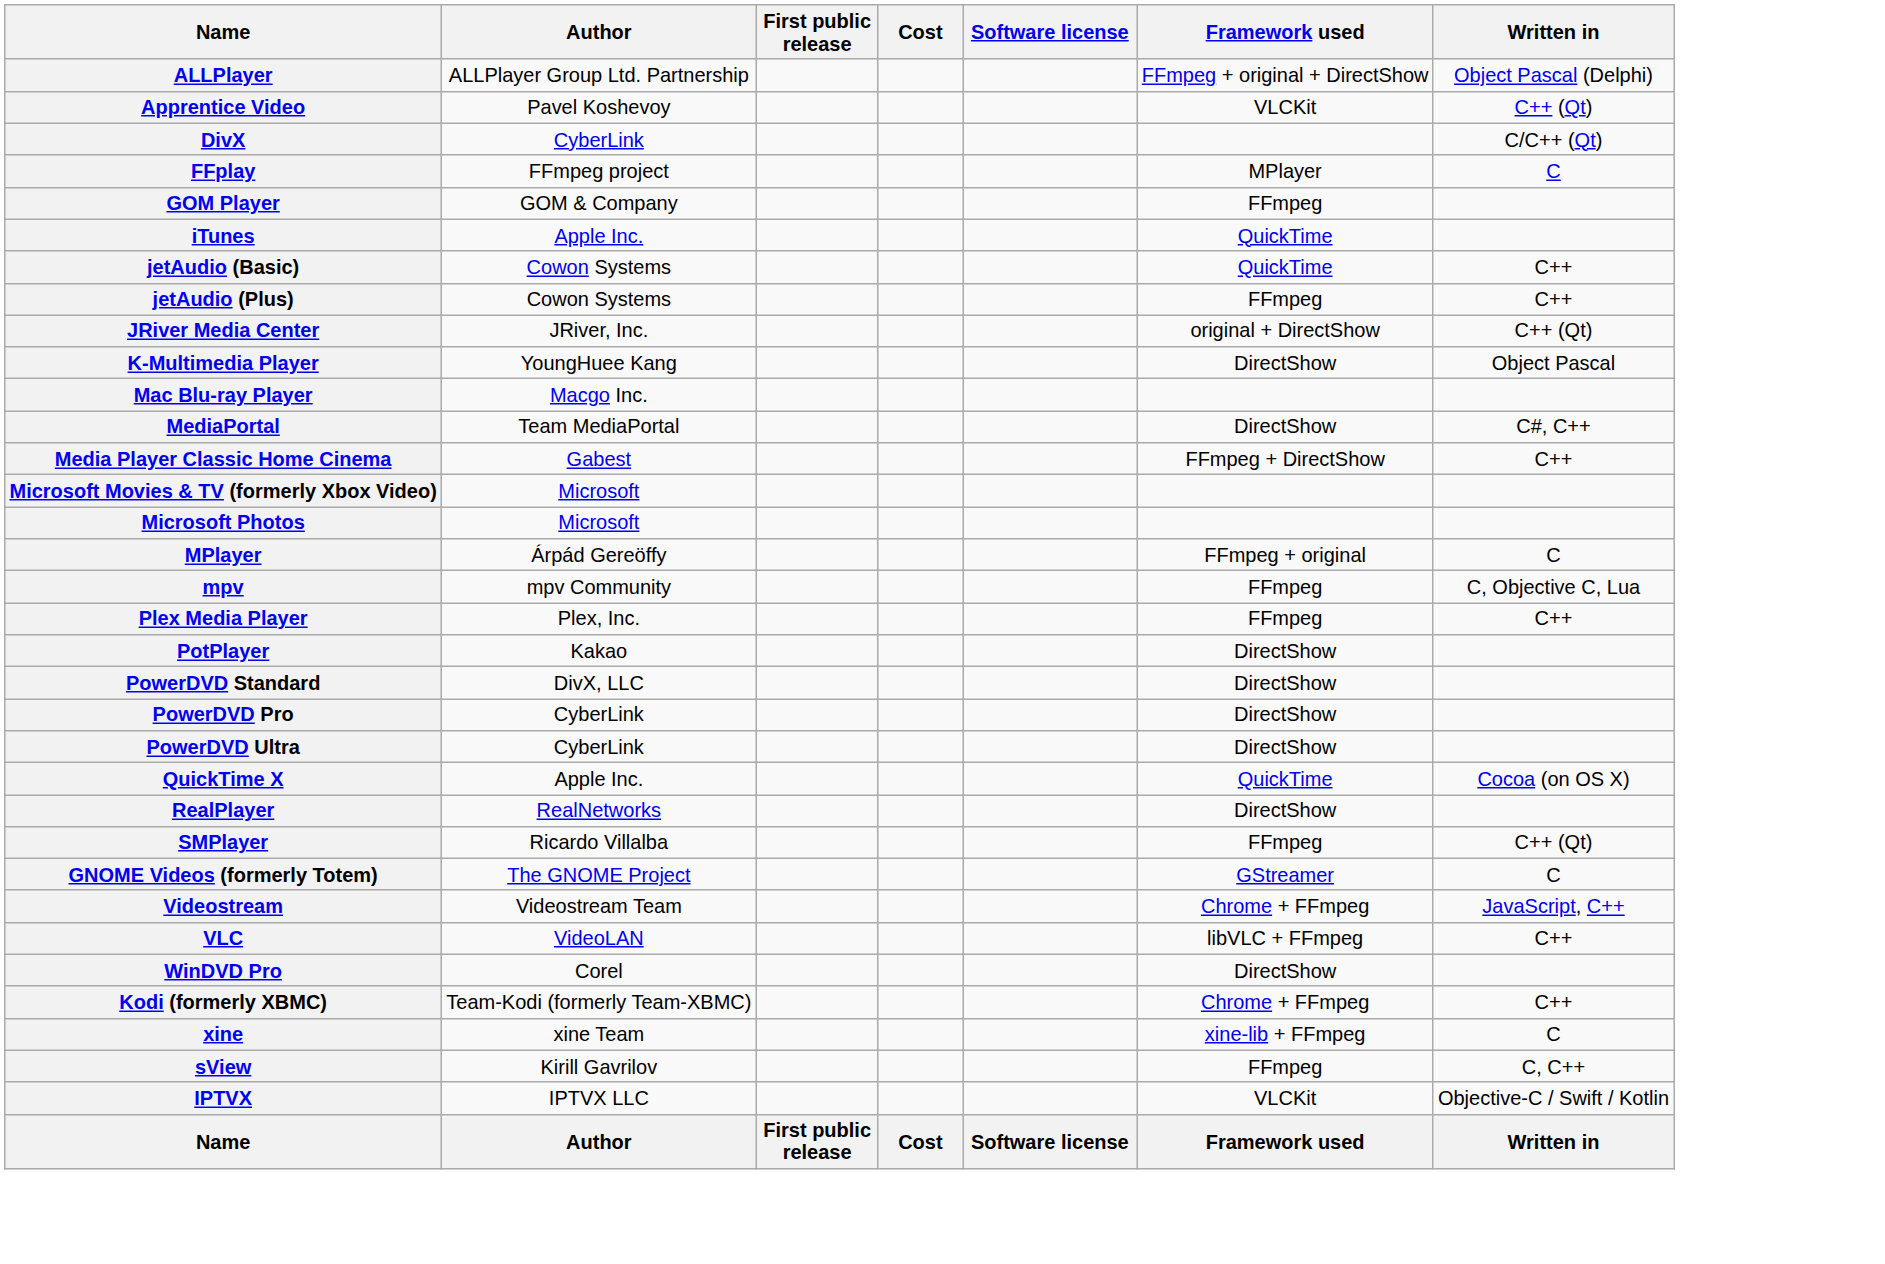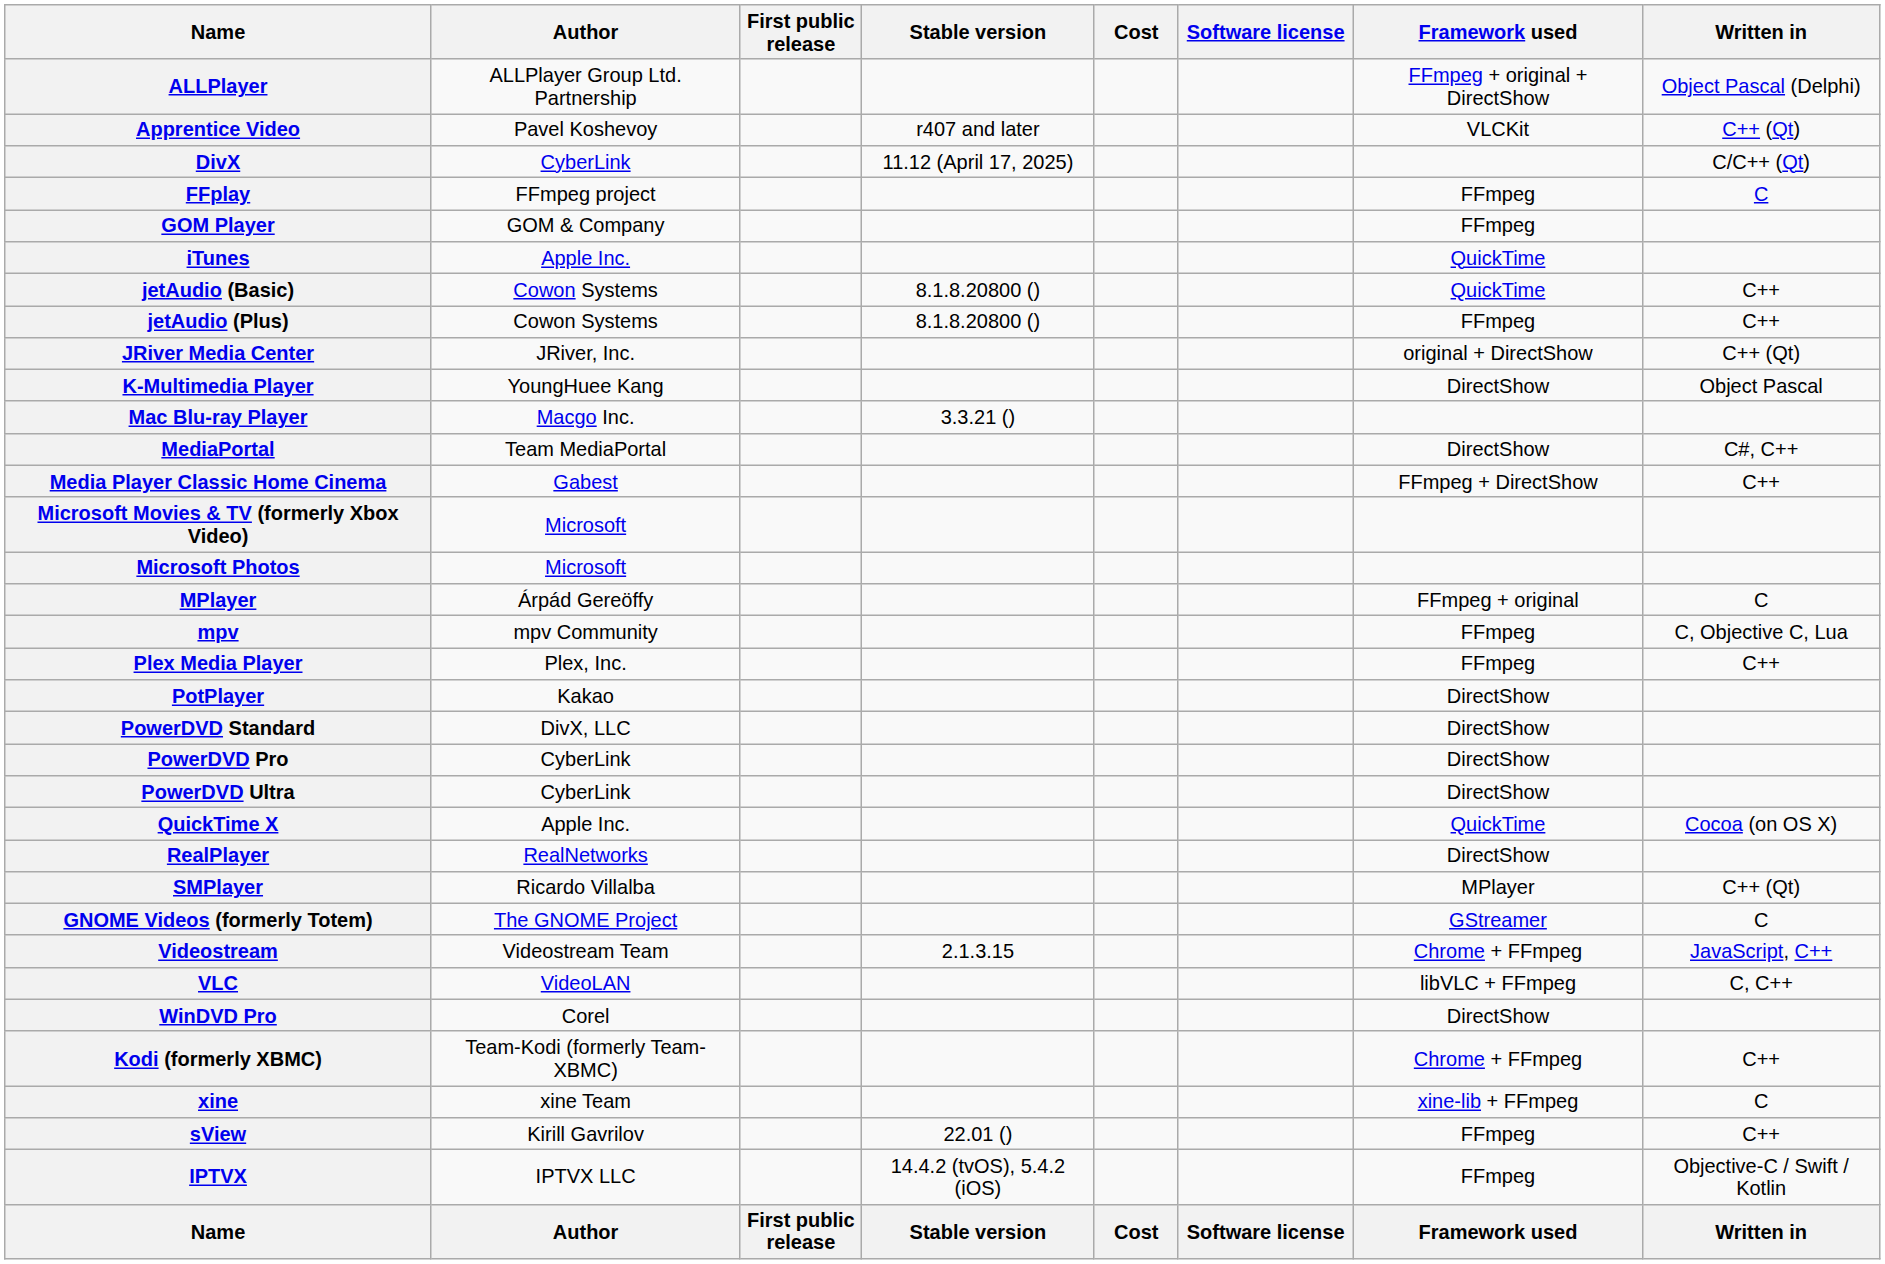+ column: Stable version | r407 and later | 11.12 (April 17, 2025) | 8.1.8.20800 () | 8.1.8.20800 () | 3.3.21 () | 2.1.3.15 | 22.01 () | 14.4.2 (tvOS), 5.4.2 (iOS) | Stable version
FFplay | Framework used: MPlayer -> FFmpeg
SMPlayer | Framework used: FFmpeg -> MPlayer
VLC | Written in: C++ -> C, C++
sView | Written in: C, C++ -> C++
IPTVX | Framework used: VLCKit -> FFmpeg
